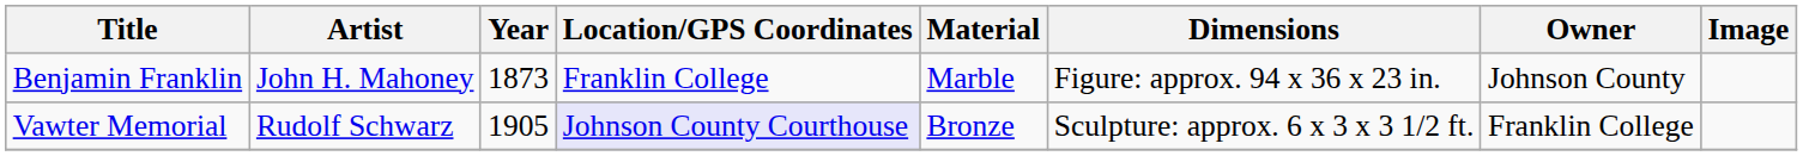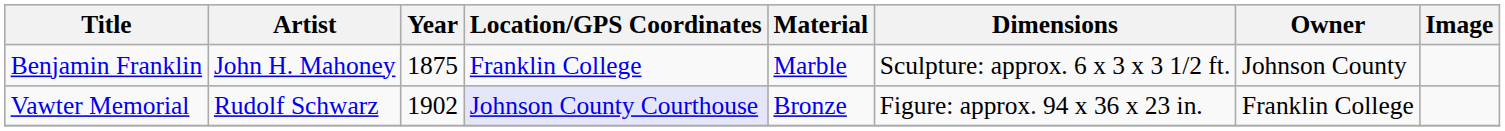Benjamin Franklin | Year: 1873 -> 1875
Benjamin Franklin | Dimensions: Figure: approx. 94 x 36 x 23 in. -> Sculpture: approx. 6 x 3 x 3 1/2 ft.
Vawter Memorial | Year: 1905 -> 1902
Vawter Memorial | Dimensions: Sculpture: approx. 6 x 3 x 3 1/2 ft. -> Figure: approx. 94 x 36 x 23 in.
